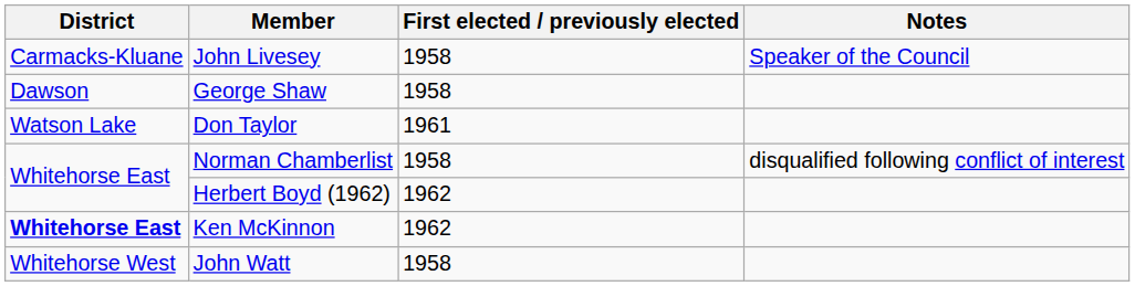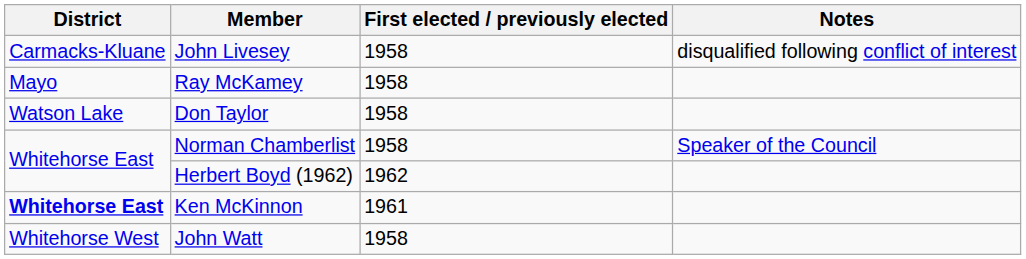John Livesey | Notes: Speaker of the Council -> disqualified following conflict of interest
- row: Dawson | George Shaw | 1958
+ row: Mayo | Ray McKamey | 1958
Don Taylor | First elected / previously elected: 1961 -> 1958
Norman Chamberlist | Notes: disqualified following conflict of interest -> Speaker of the Council
Ken McKinnon | First elected / previously elected: 1962 -> 1961
